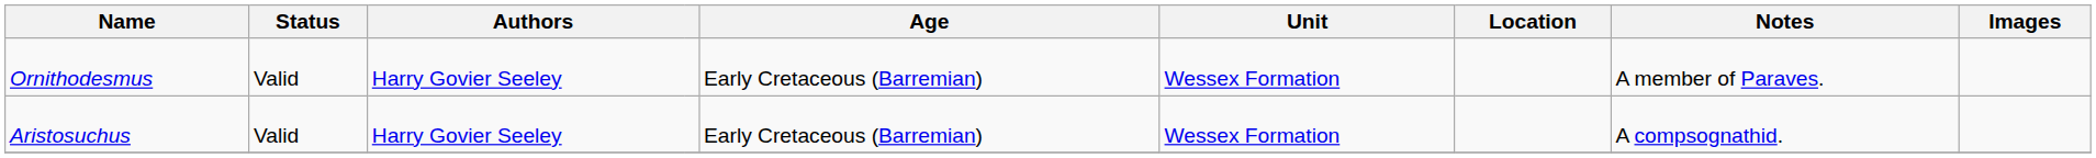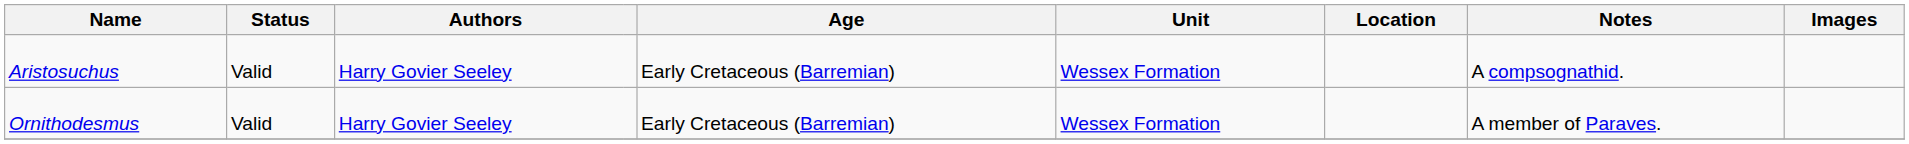rows swapped: Aristosuchus <-> Ornithodesmus
